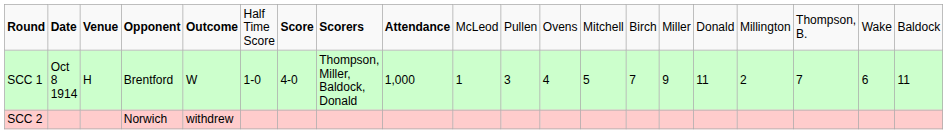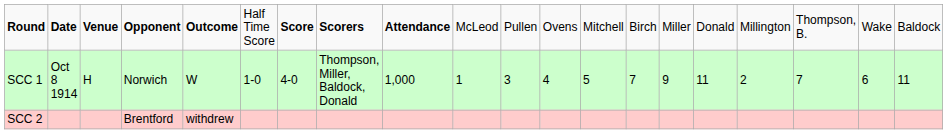SCC 1 | column 4: Brentford -> Norwich
SCC 2 | column 4: Norwich -> Brentford
